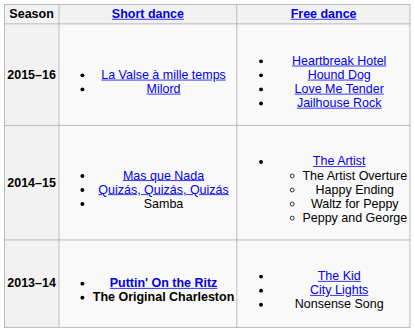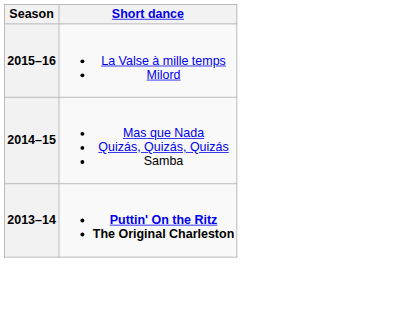- column: Free dance | Heartbreak Hotel Hound Dog Love Me Tender Jailhouse Rock | The Artist The Artist Overture Happy Ending Waltz for Peppy Peppy and George | The Kid City Lights Nonsense Song
